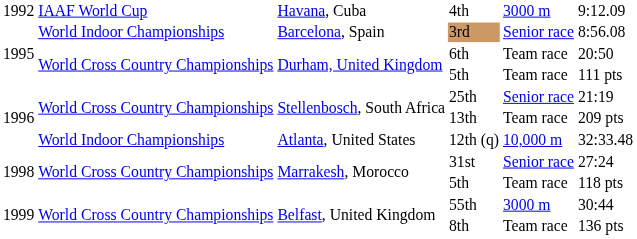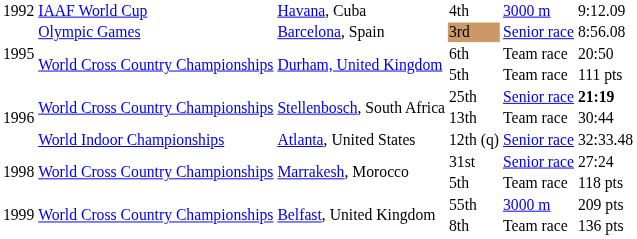3rd | column 2: World Indoor Championships -> Olympic Games
25th | column 6: normal -> bold
13th | column 6: 209 pts -> 30:44
12th (q) | column 5: 10,000 m -> Senior race
55th | column 6: 30:44 -> 209 pts
